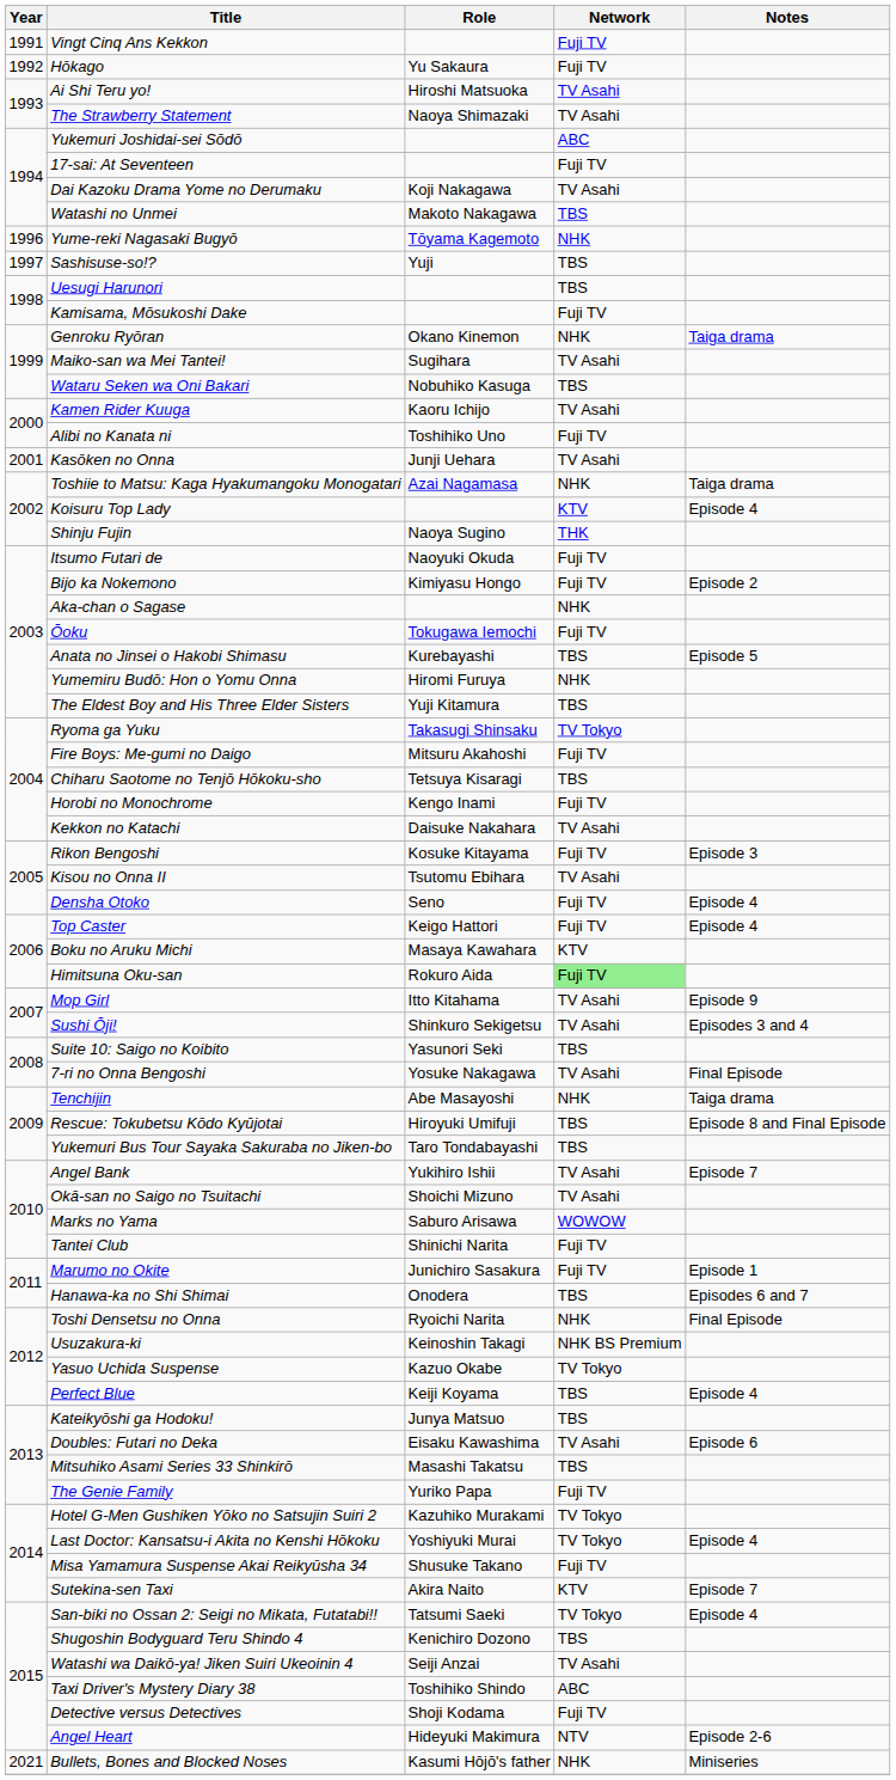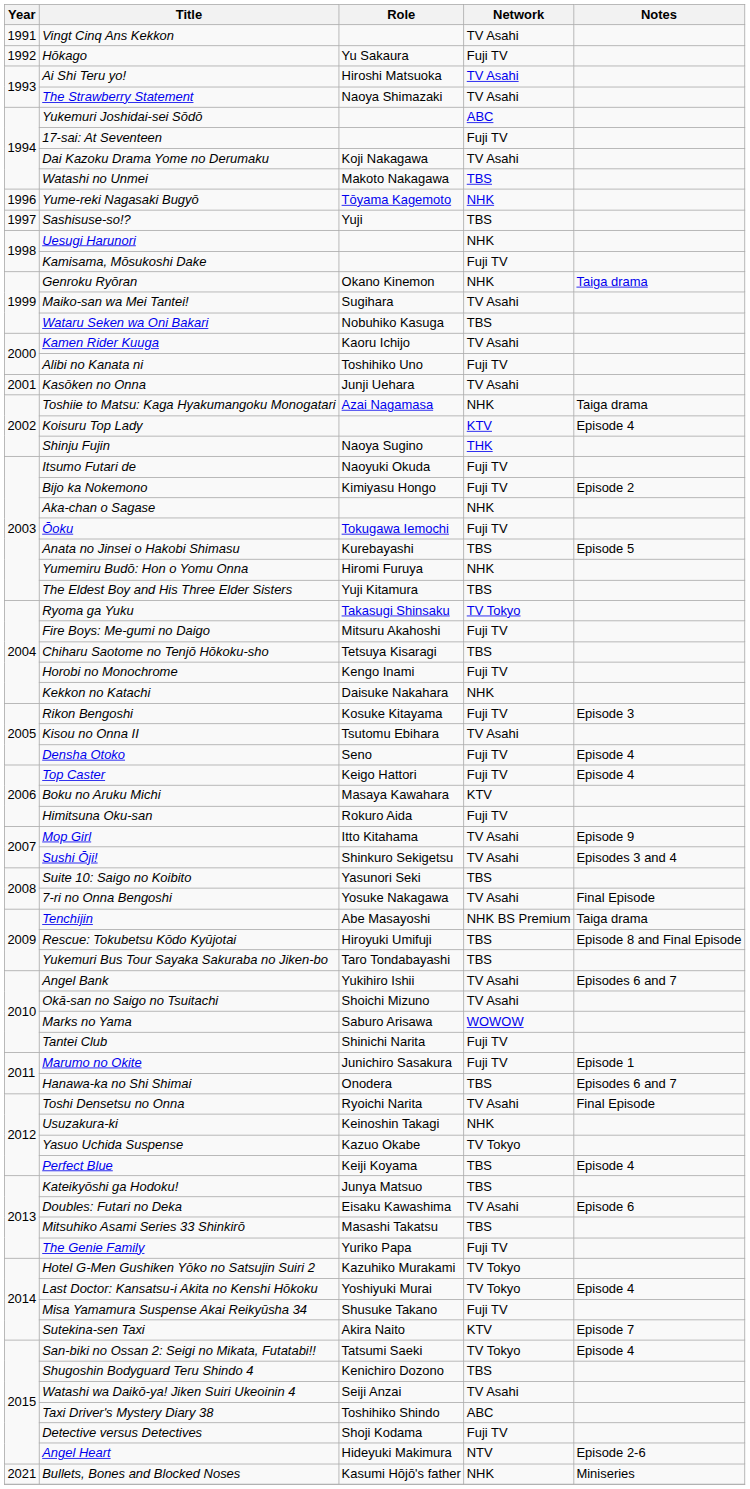Vingt Cinq Ans Kekkon | Network: Fuji TV -> TV Asahi
Uesugi Harunori | Network: TBS -> NHK
Kekkon no Katachi | Network: TV Asahi -> NHK
Himitsuna Oku-san | Network: lightgreen background -> no background
Tenchijin | Network: NHK -> NHK BS Premium
Angel Bank | Notes: Episode 7 -> Episodes 6 and 7
Toshi Densetsu no Onna | Network: NHK -> TV Asahi
Usuzakura-ki | Network: NHK BS Premium -> NHK
